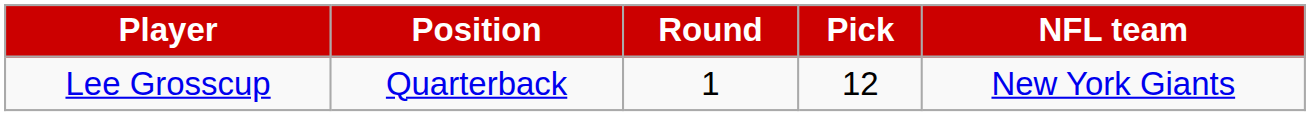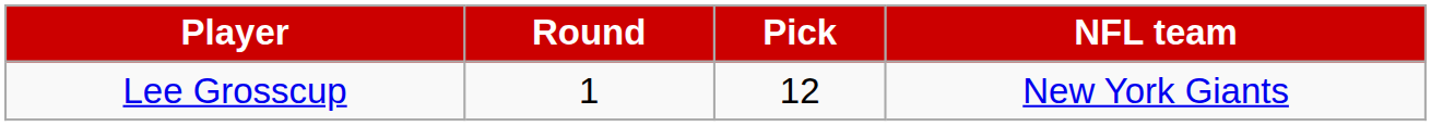- column: Position | Quarterback
